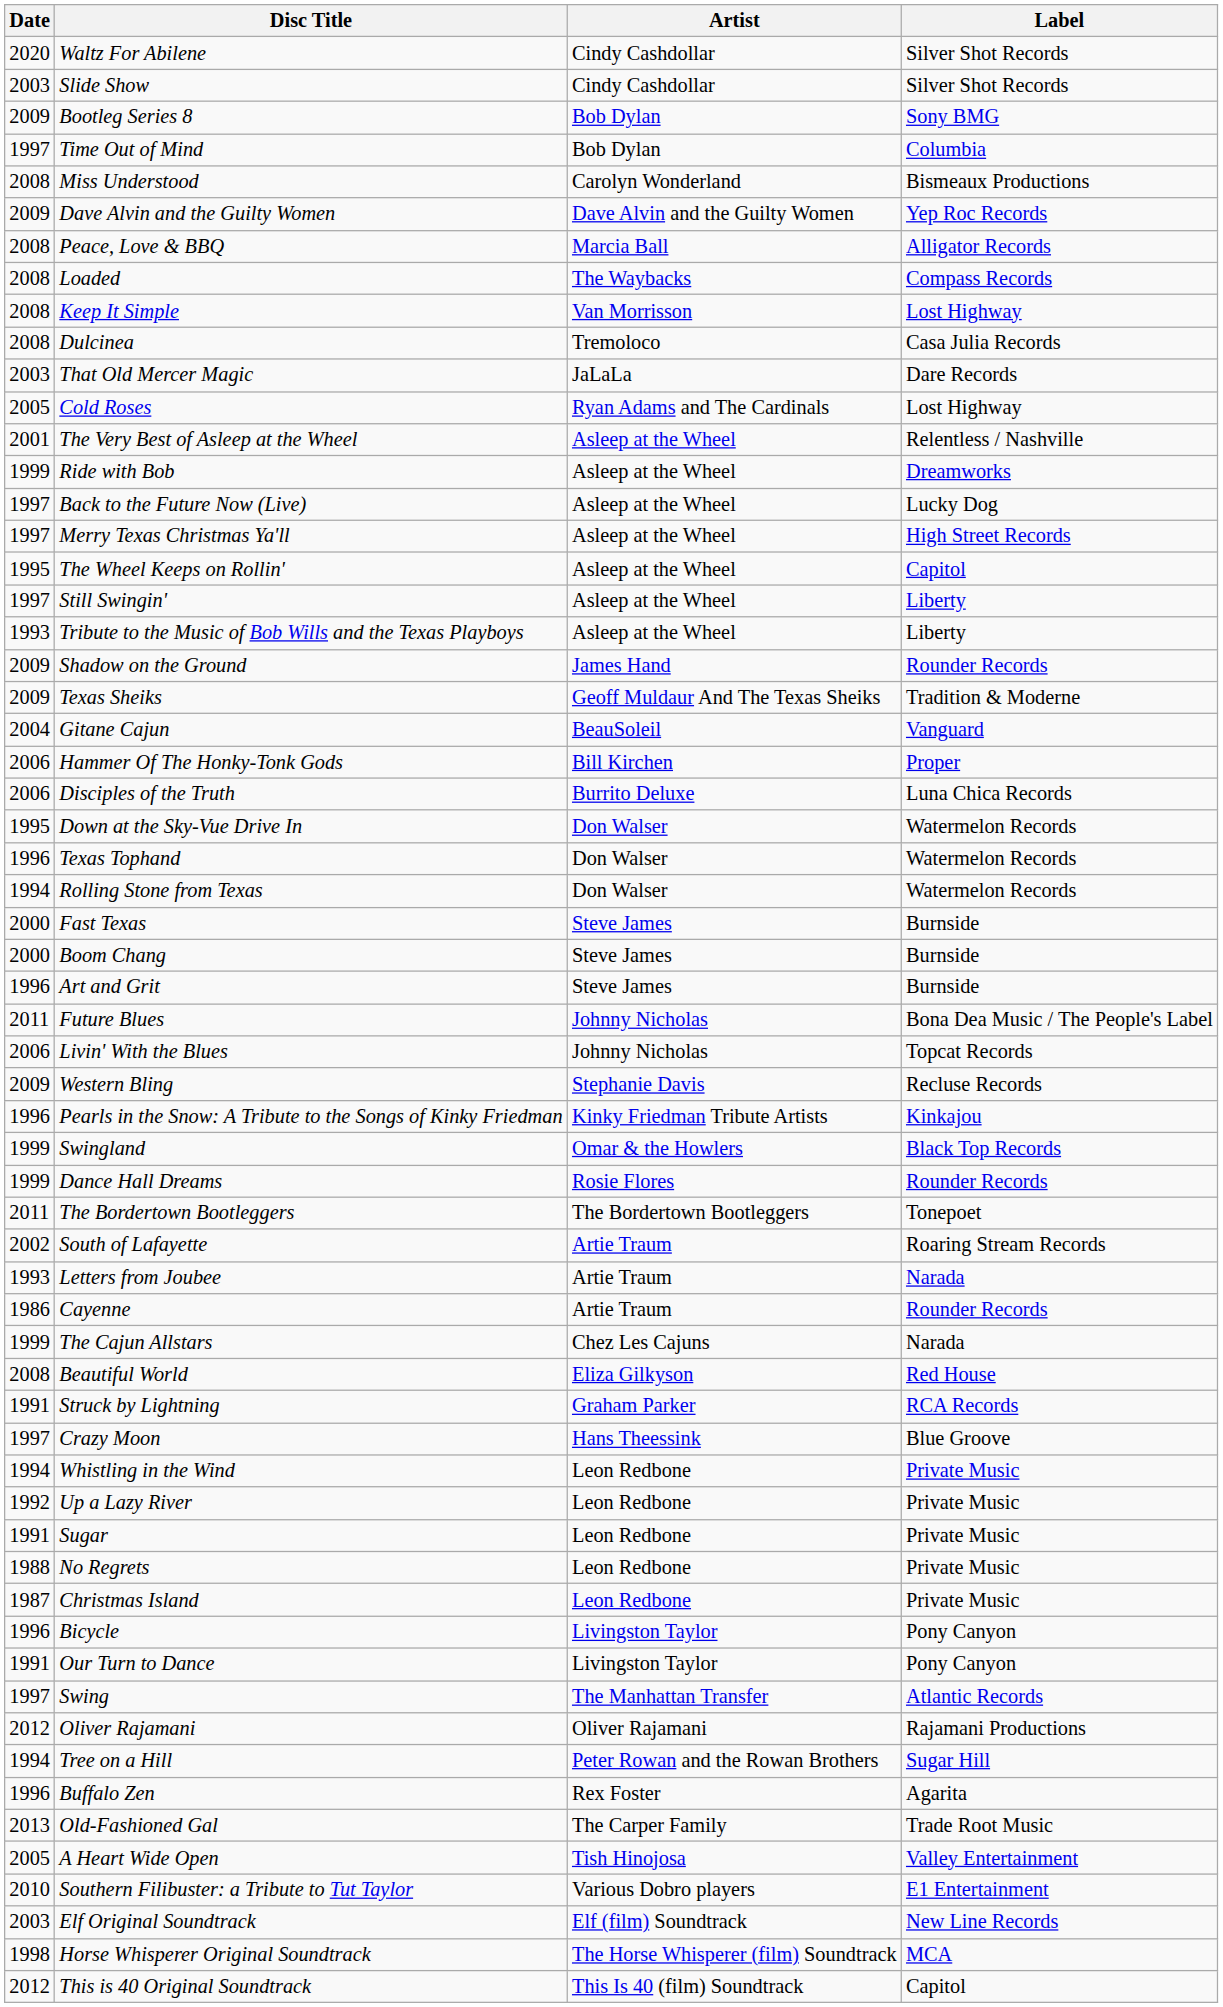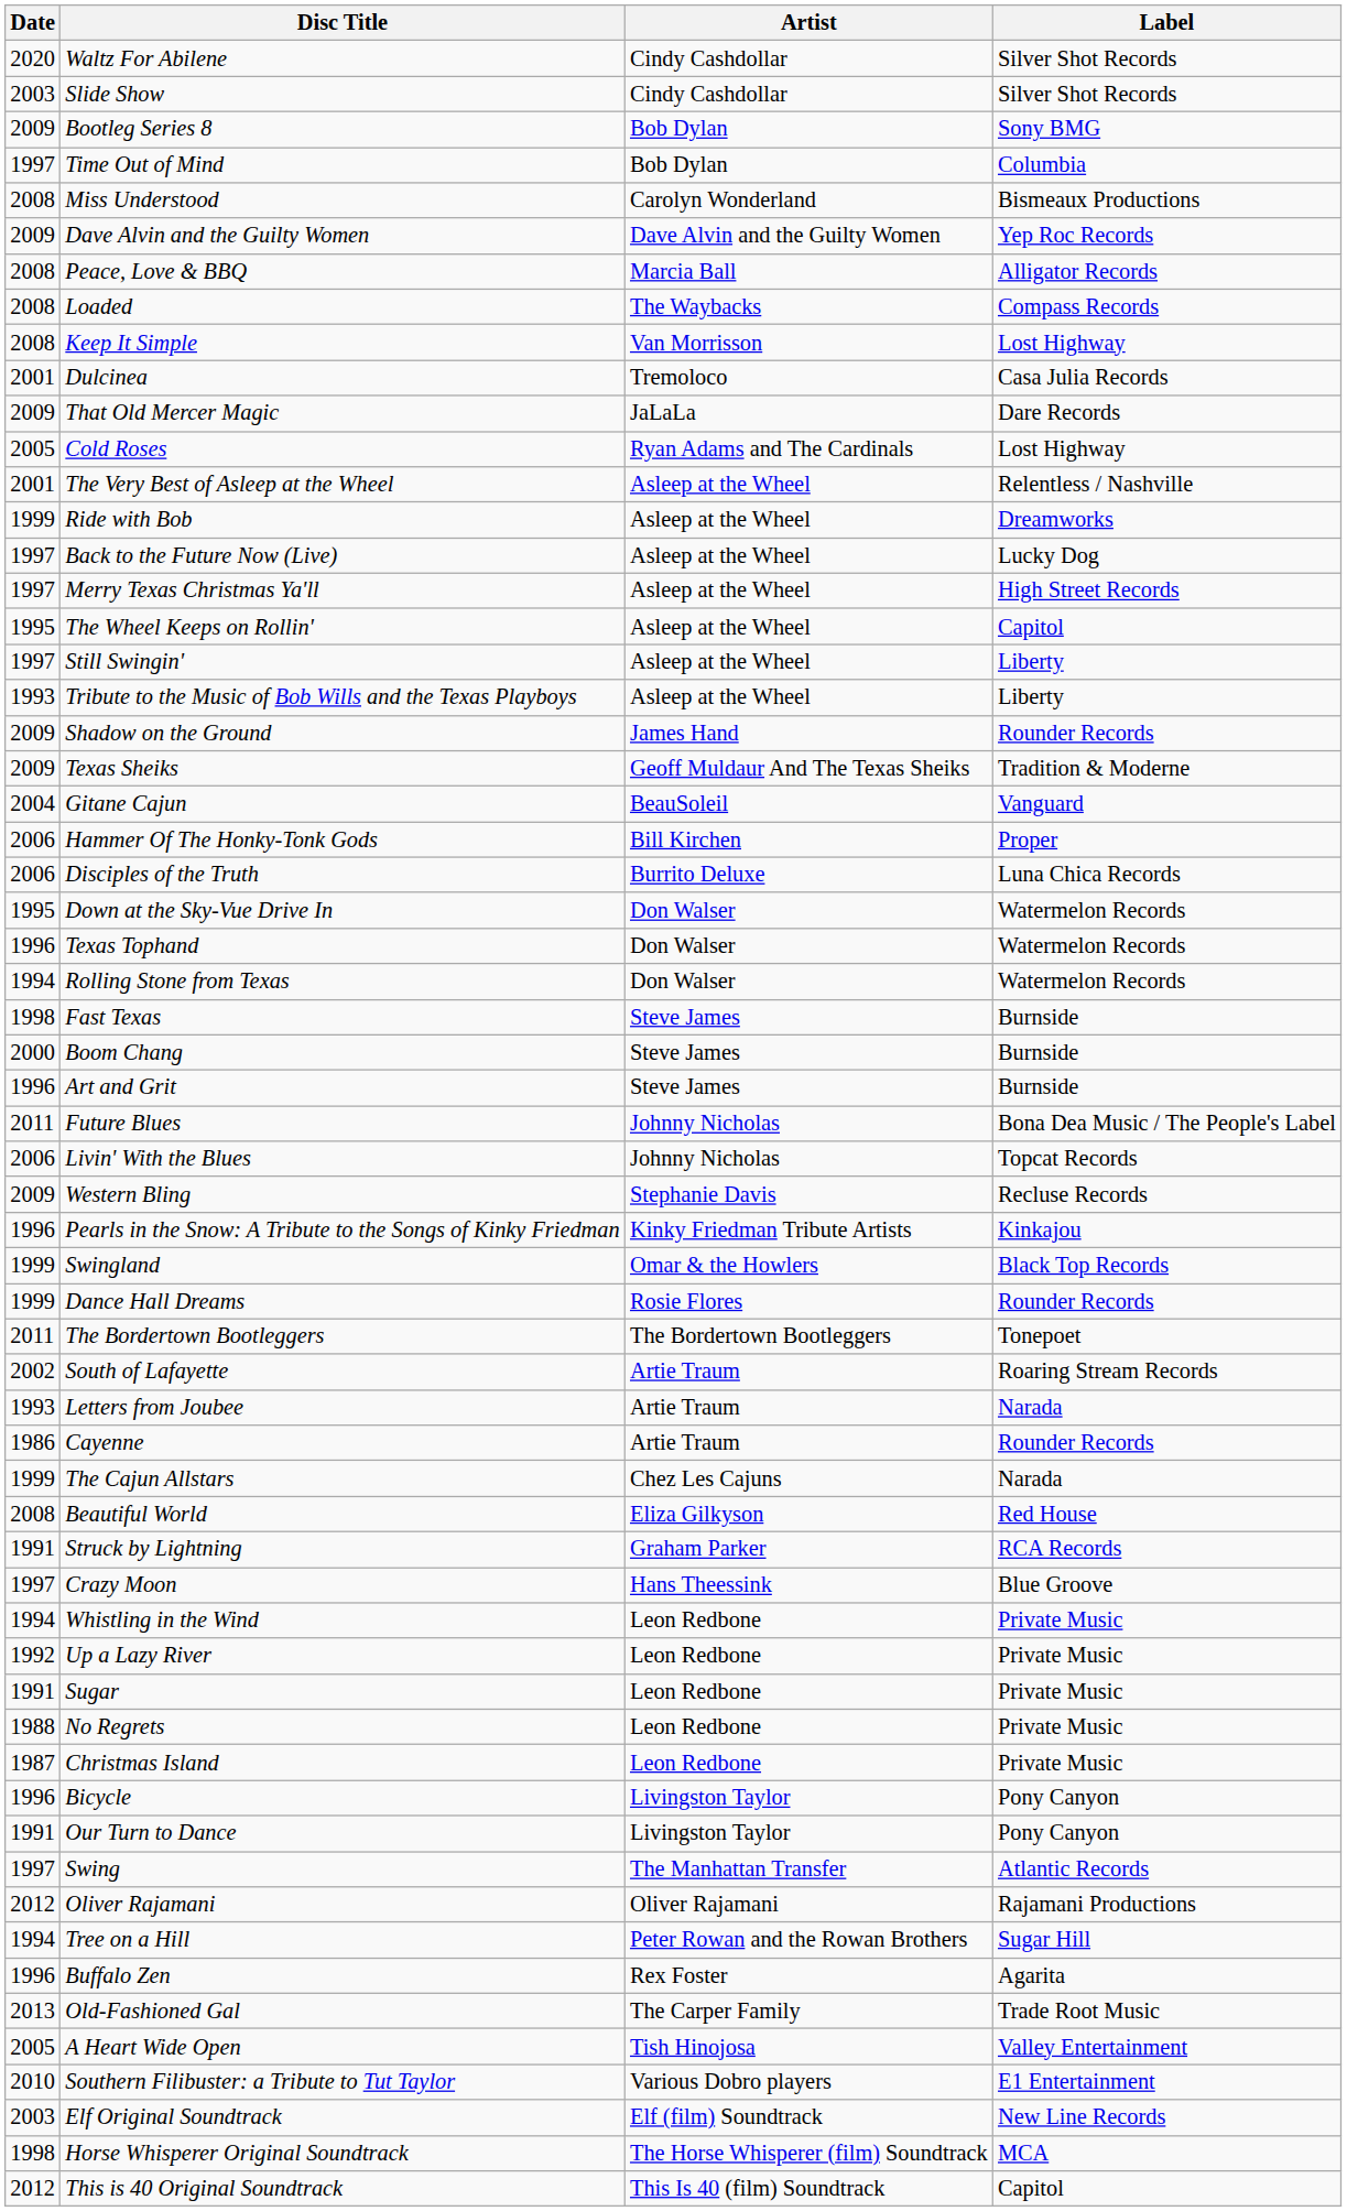Dulcinea | Date: 2008 -> 2001
That Old Mercer Magic | Date: 2003 -> 2009
Fast Texas | Date: 2000 -> 1998
